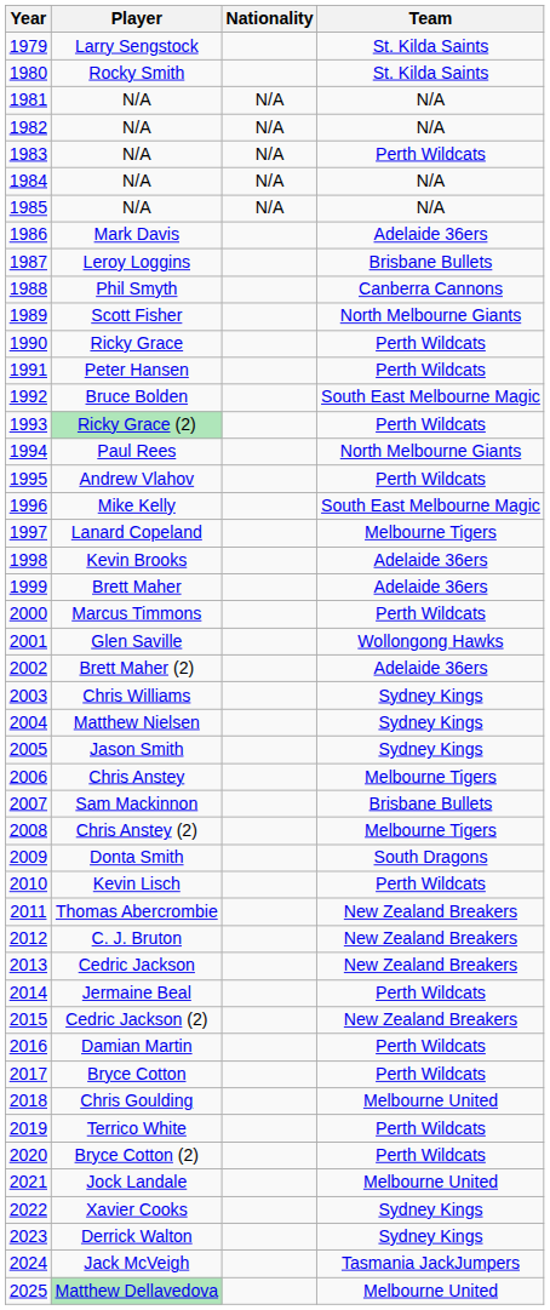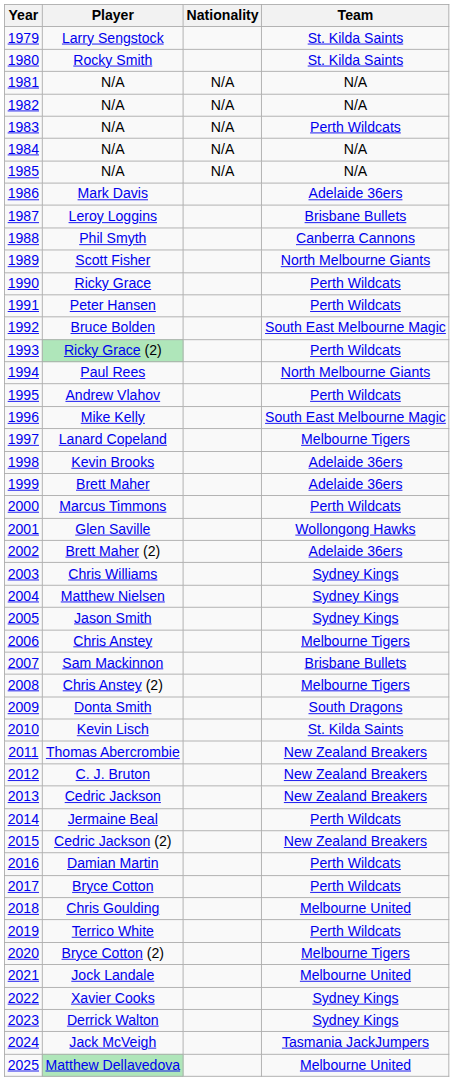Kevin Lisch | Team: Perth Wildcats -> St. Kilda Saints
Bryce Cotton (2) | Team: Perth Wildcats -> Melbourne Tigers
